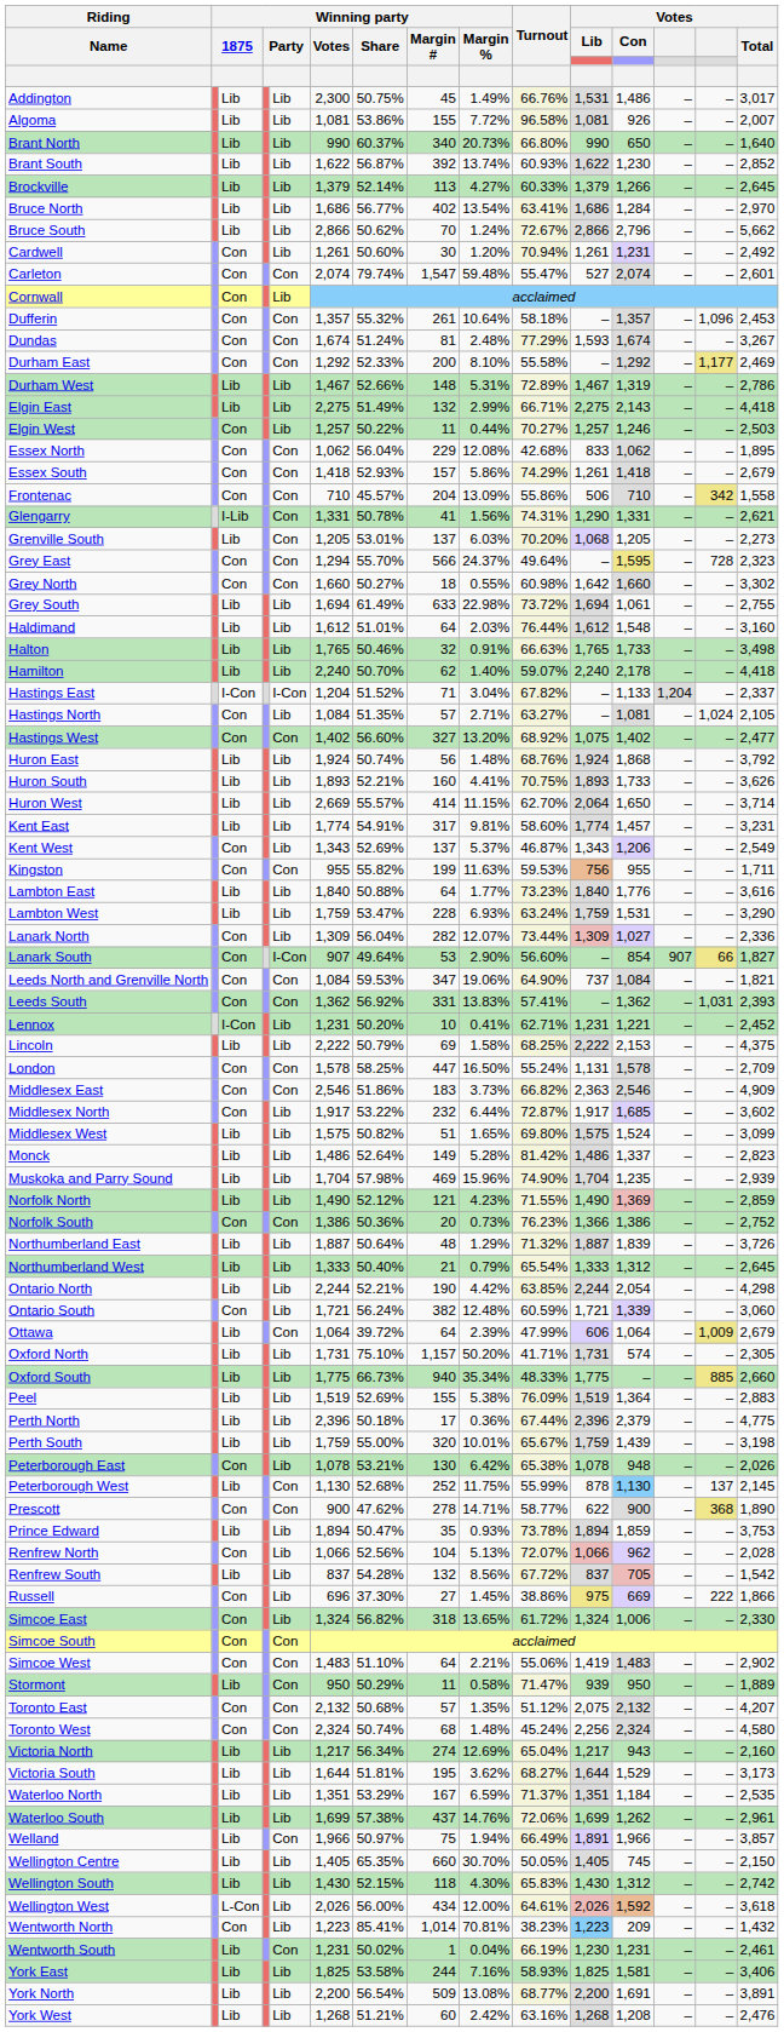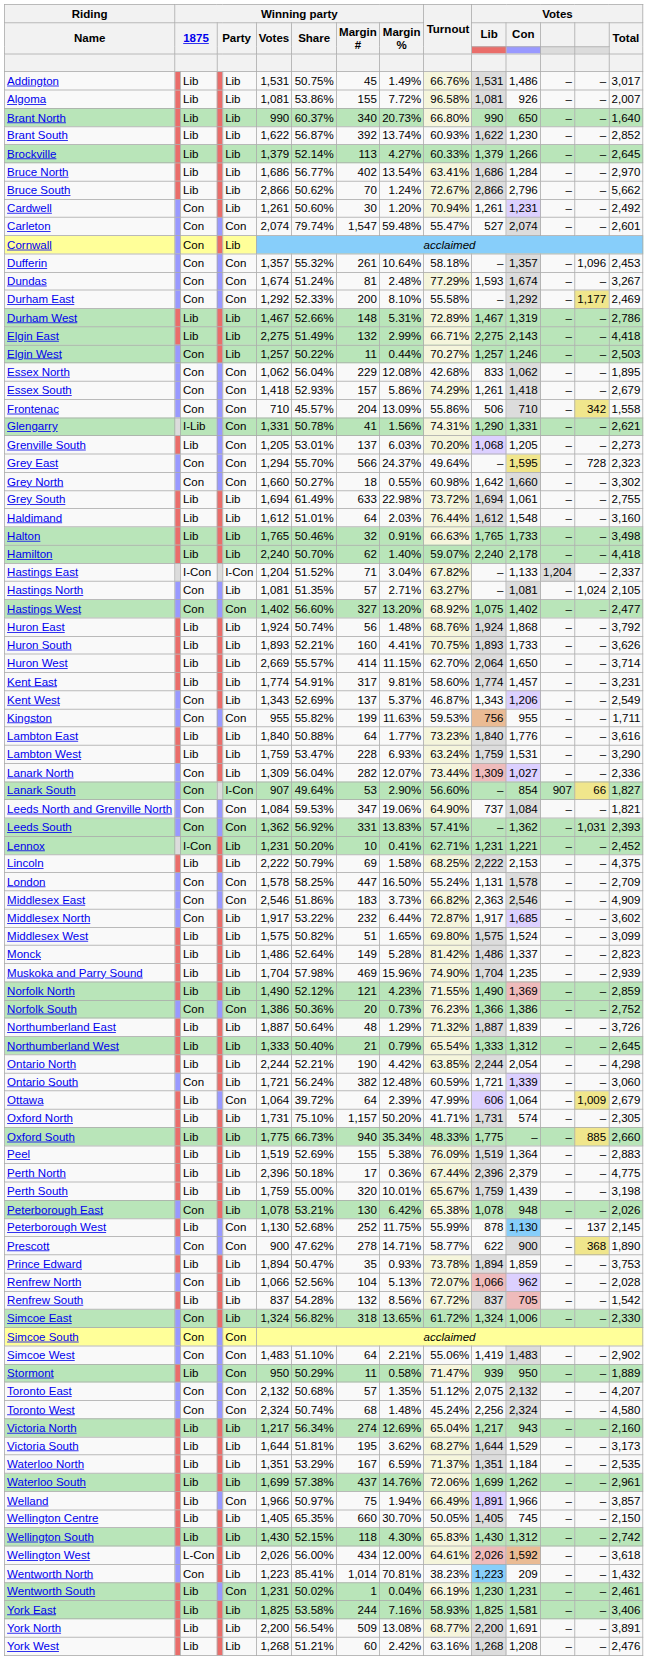Addington | Winning party / Votes: 2,300 -> 1,531
Hastings North | Winning party / Votes: 1,084 -> 1,081
- row: Russell | Con | Lib | 696 | 37.30% | 27 | 1.45% | 38.86% | 975 | 669 | – | 222 | 1,866
